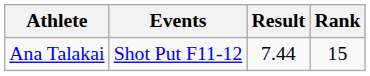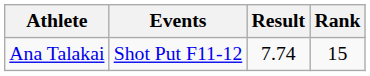Ana Talakai | Result: 7.44 -> 7.74
